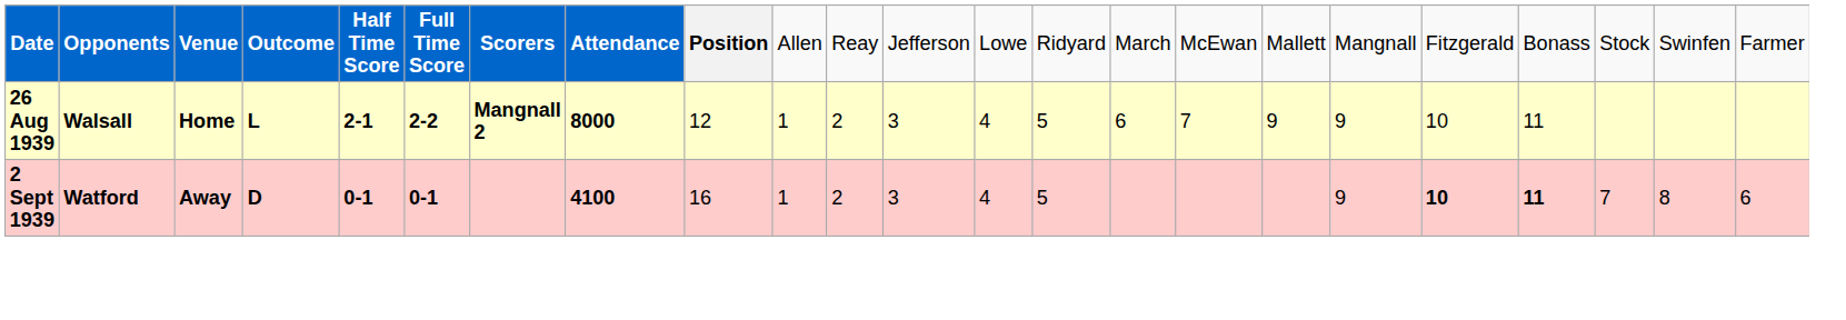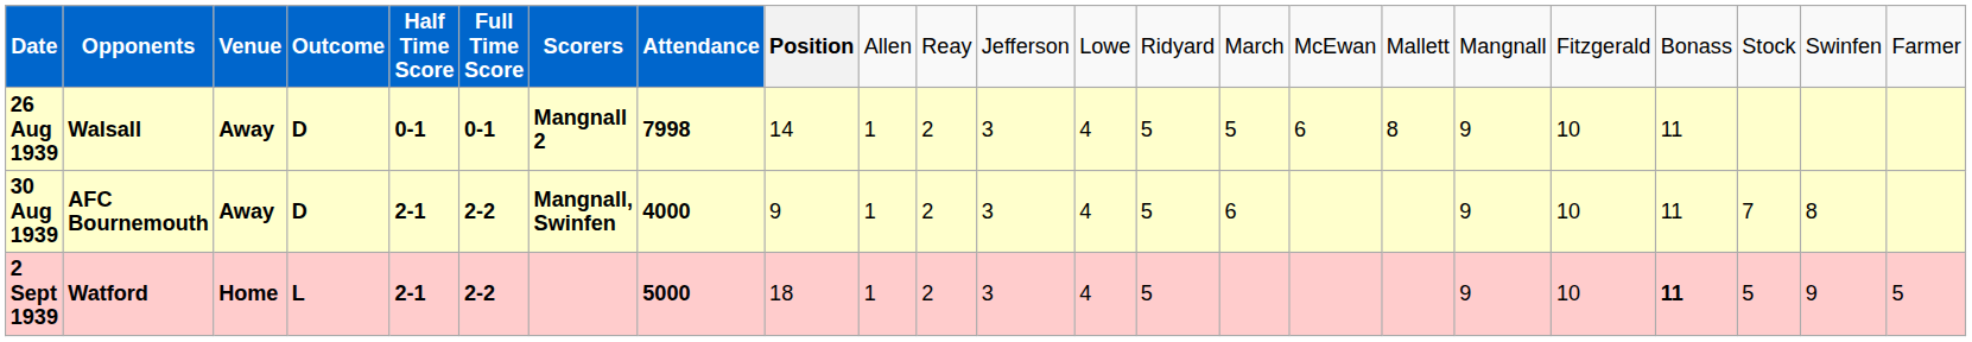26 Aug 1939 | column 3: Home -> Away
26 Aug 1939 | column 4: L -> D
26 Aug 1939 | column 5: 2-1 -> 0-1
26 Aug 1939 | column 6: 2-2 -> 0-1
26 Aug 1939 | column 8: 8000 -> 7998
26 Aug 1939 | column 9: 12 -> 14
26 Aug 1939 | column 15: 6 -> 5
26 Aug 1939 | column 16: 7 -> 6
26 Aug 1939 | column 17: 9 -> 8
+ row: 30 Aug 1939 | AFC Bournemouth | Away | D | 2-1 | 2-2 | Mangnall, Swinfen | 4000 | 9 | 1 | 2 | 3 | 4 | 5 | 6 | 9 | 10 | 11 | 7 | 8
2 Sept 1939 | column 3: Away -> Home
2 Sept 1939 | column 4: D -> L
2 Sept 1939 | column 5: 0-1 -> 2-1
2 Sept 1939 | column 6: 0-1 -> 2-2
2 Sept 1939 | column 8: 4100 -> 5000
2 Sept 1939 | column 9: 16 -> 18
2 Sept 1939 | column 19: bold -> normal
2 Sept 1939 | column 21: 7 -> 5
2 Sept 1939 | column 22: 8 -> 9
2 Sept 1939 | column 23: 6 -> 5
